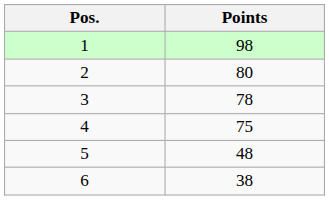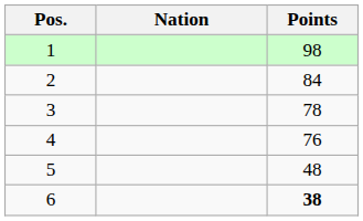+ column: Nation
2 | Points: 80 -> 84
4 | Points: 75 -> 76
6 | Points: normal -> bold
